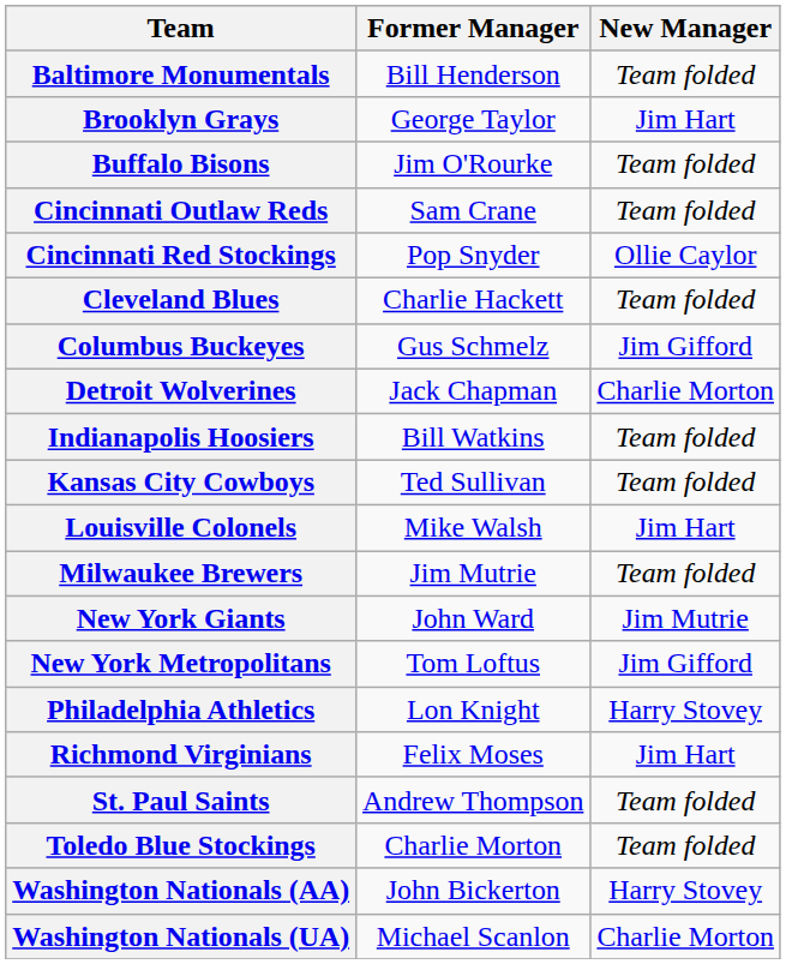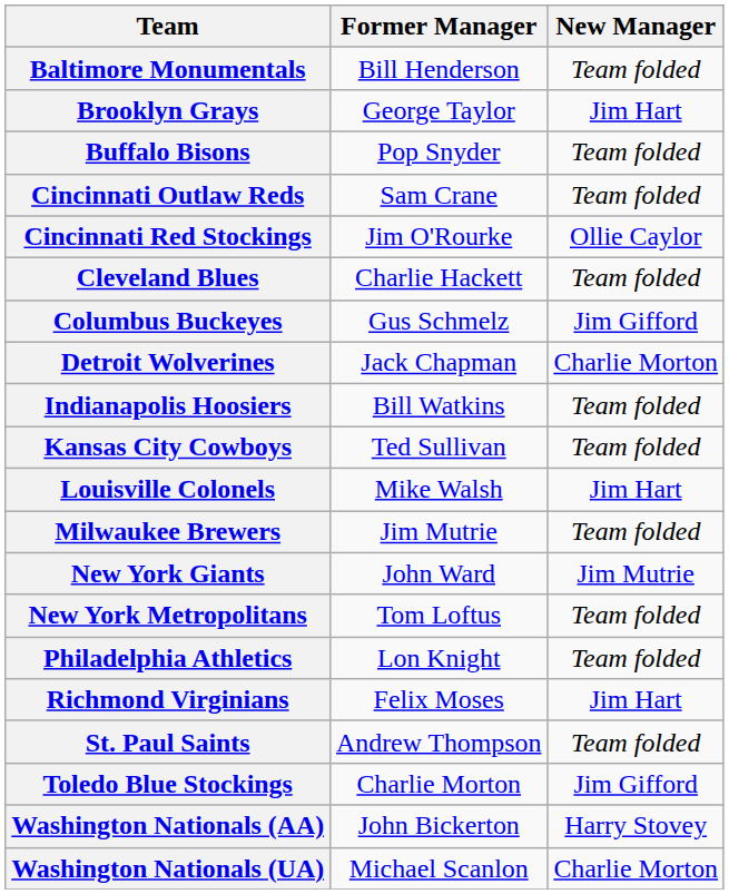Buffalo Bisons | Former Manager: Jim O'Rourke -> Pop Snyder
Cincinnati Red Stockings | Former Manager: Pop Snyder -> Jim O'Rourke
New York Metropolitans | New Manager: Jim Gifford -> Team folded
Philadelphia Athletics | New Manager: Harry Stovey -> Team folded
Toledo Blue Stockings | New Manager: Team folded -> Jim Gifford
